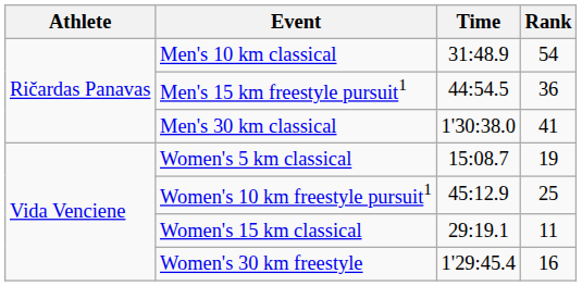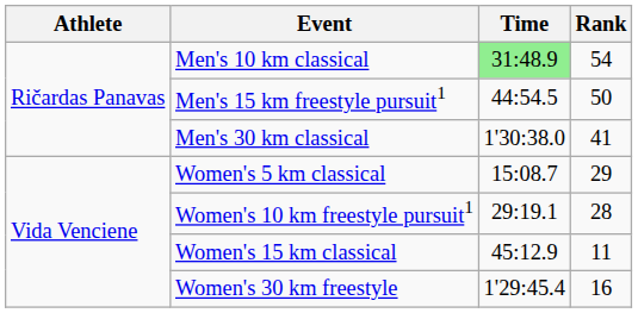Men's 10 km classical | Time: no background -> lightgreen background
Men's 15 km freestyle pursuit1 | Rank: 36 -> 50
Women's 5 km classical | Rank: 19 -> 29
Women's 10 km freestyle pursuit1 | Time: 45:12.9 -> 29:19.1
Women's 10 km freestyle pursuit1 | Rank: 25 -> 28
Women's 15 km classical | Time: 29:19.1 -> 45:12.9
